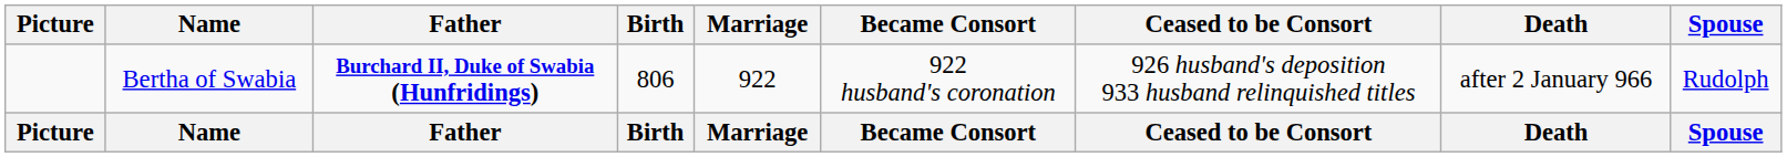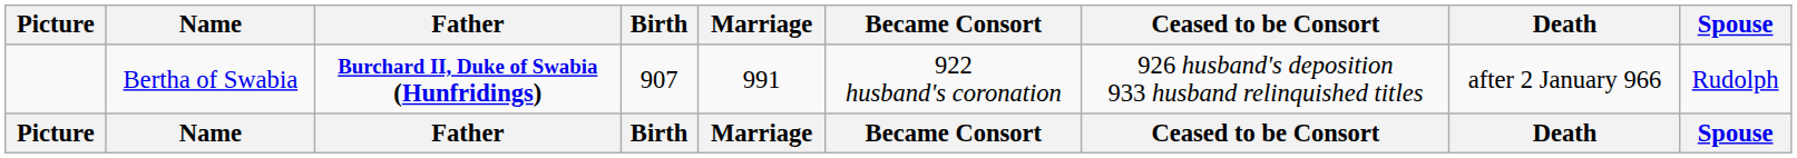Bertha of Swabia | Birth: 806 -> 907
Bertha of Swabia | Marriage: 922 -> 991
